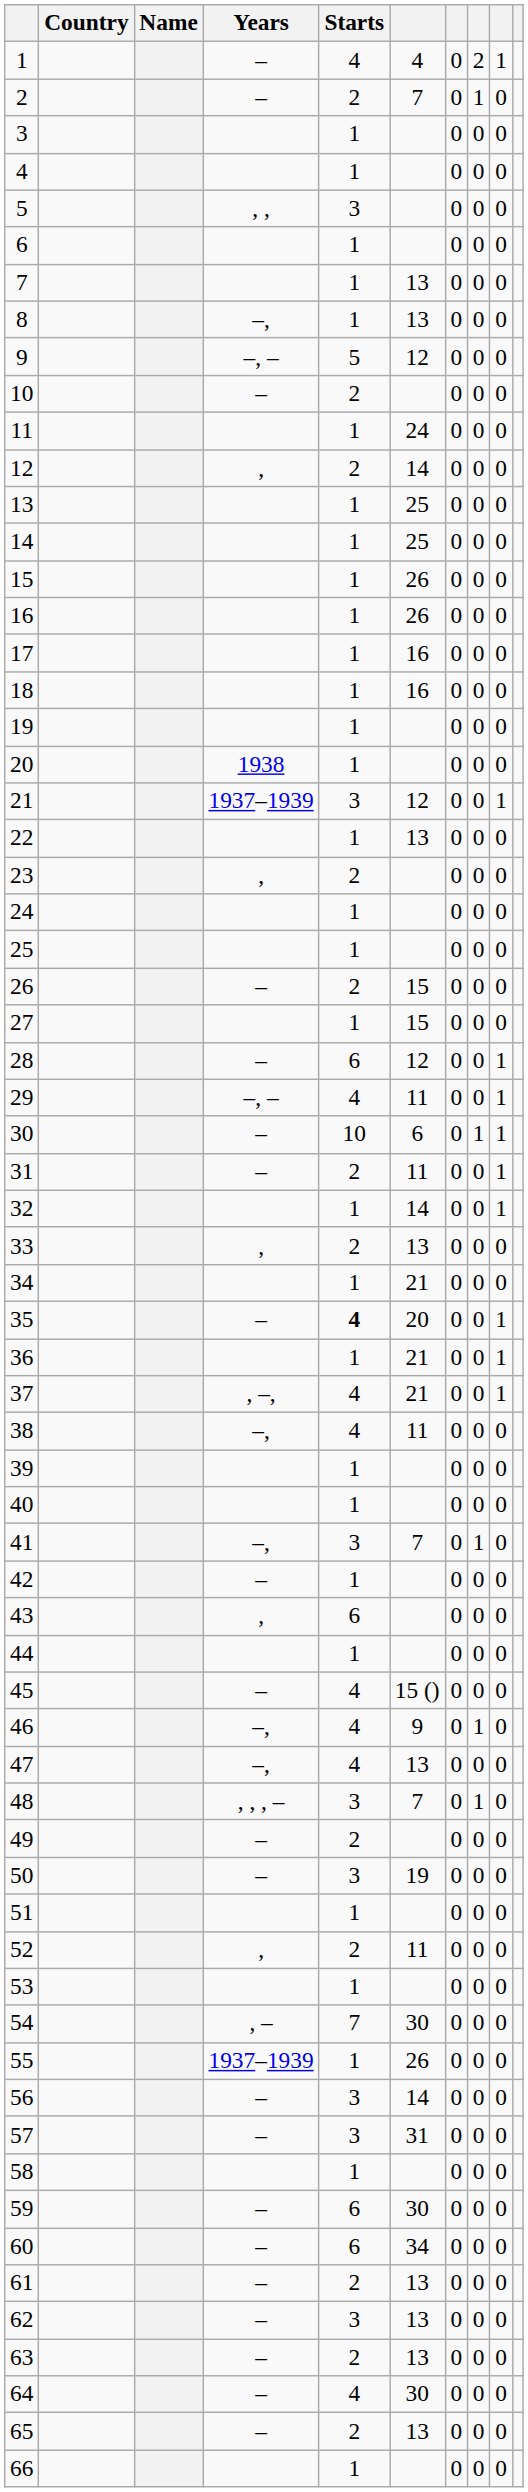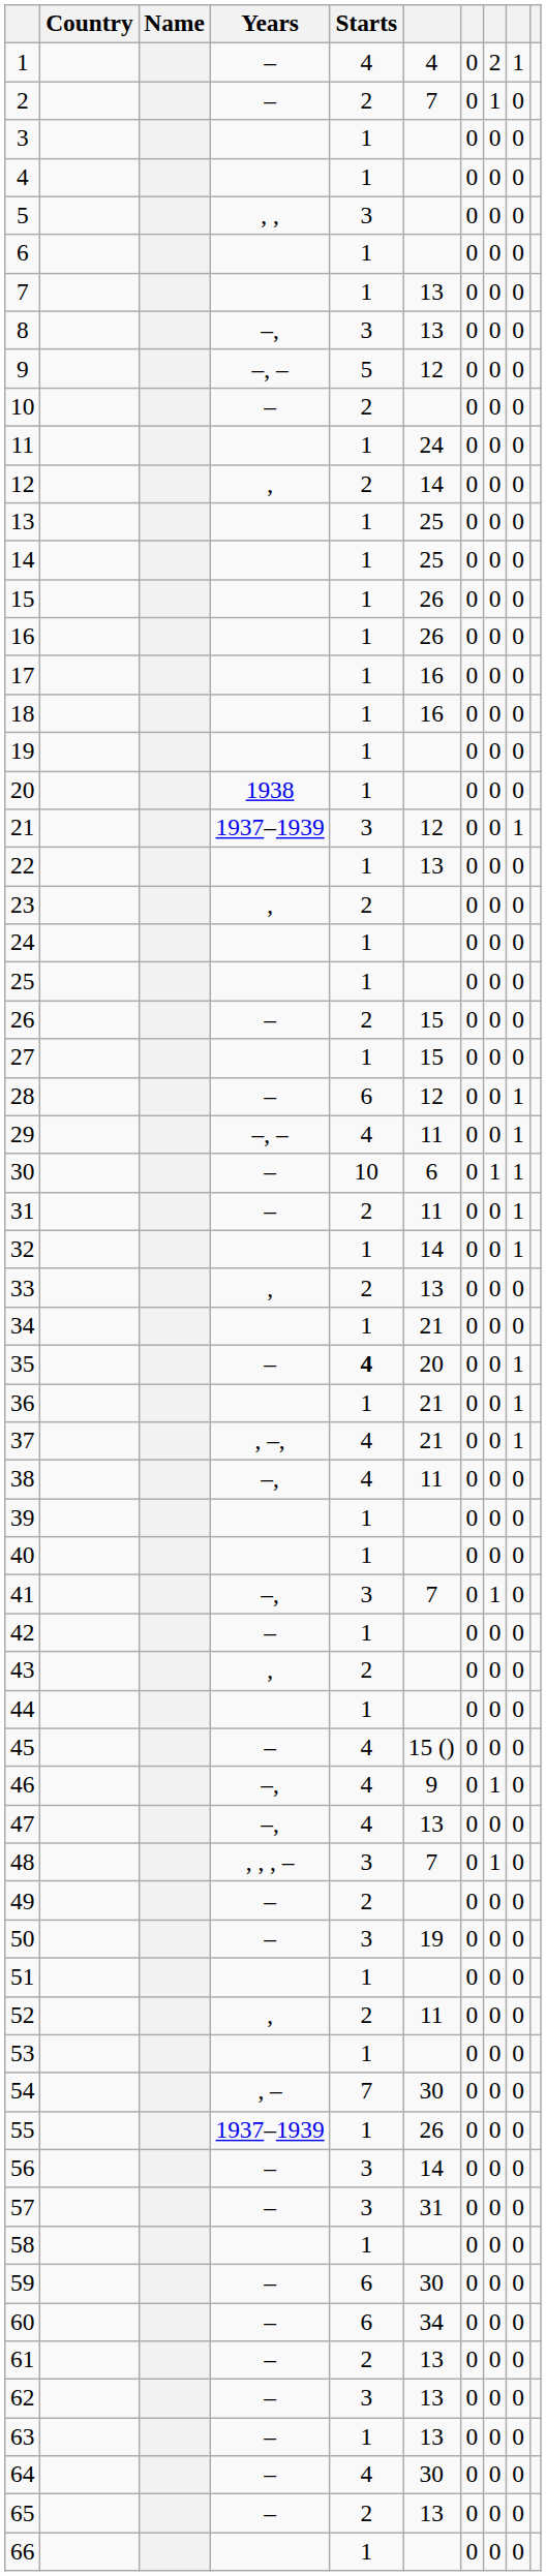8 | Starts: 1 -> 3
43 | Starts: 6 -> 2
63 | Starts: 2 -> 1
